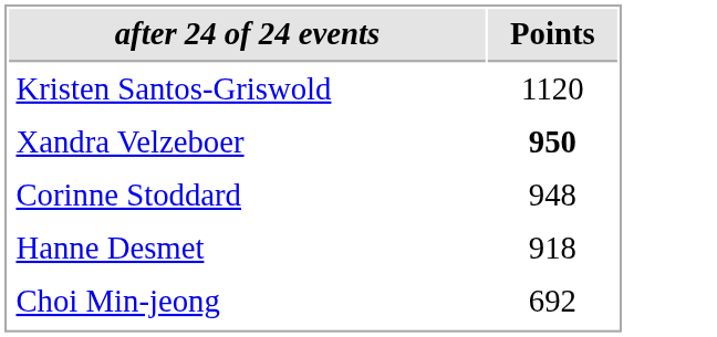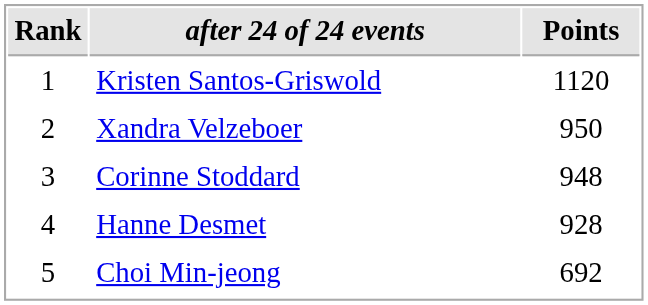+ column: Rank | 1 | 2 | 3 | 4 | 5
Xandra Velzeboer | Points: bold -> normal
Hanne Desmet | Points: 918 -> 928
